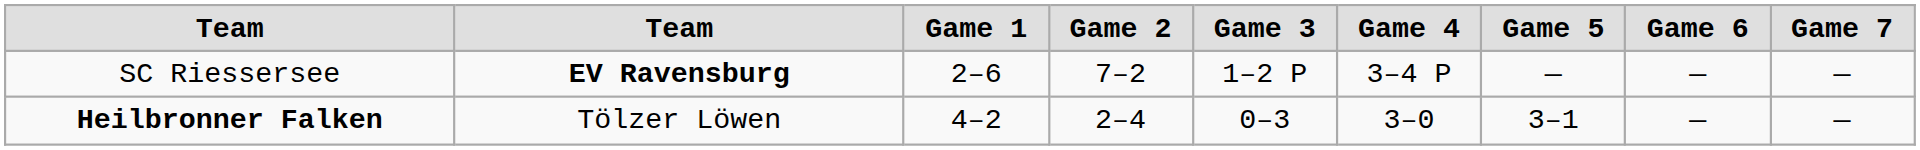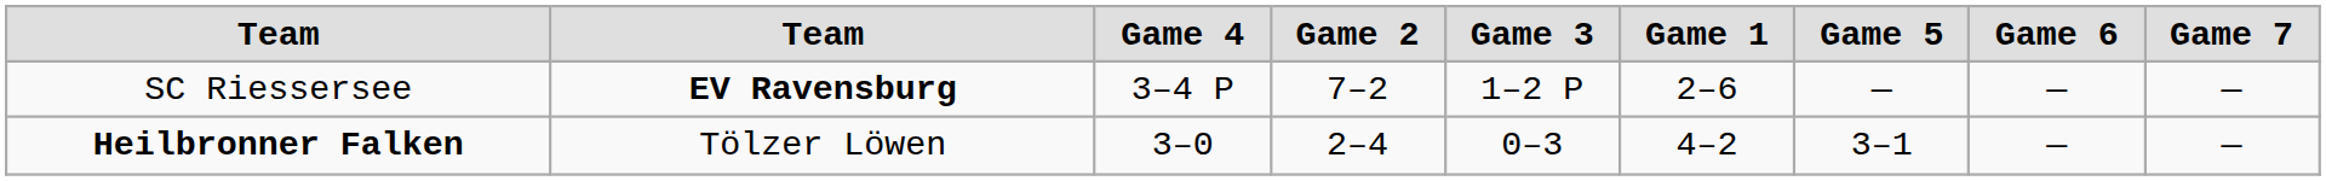columns swapped: Game 1 <-> Game 4
